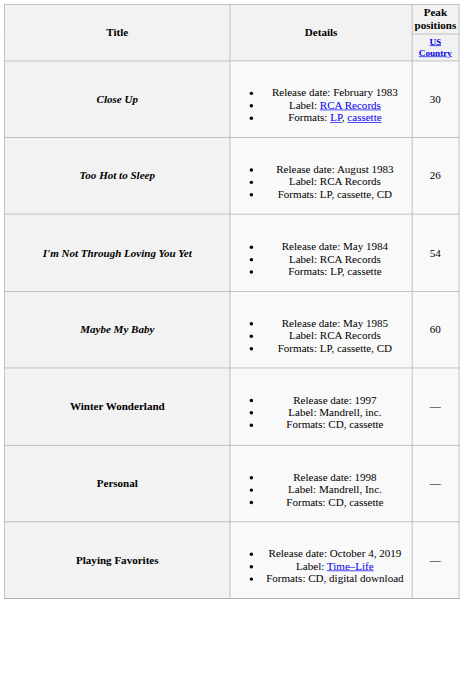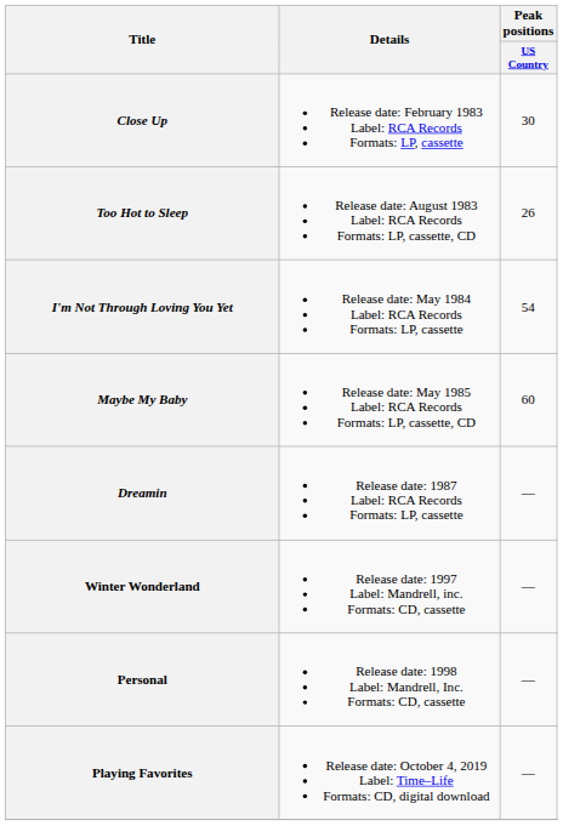+ row: Dreamin | Release date: 1987 Label: RCA Records Formats: LP, cassette | —
